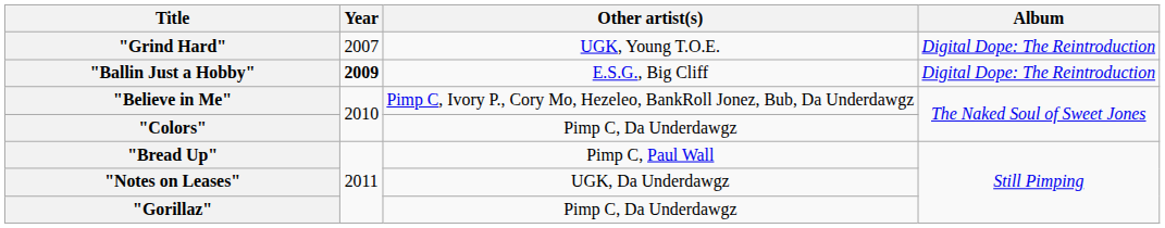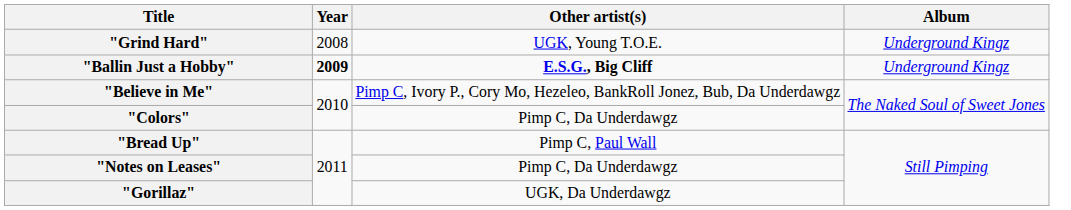"Grind Hard" | Year: 2007 -> 2008
"Grind Hard" | Album: Digital Dope: The Reintroduction -> Underground Kingz
"Ballin Just a Hobby" | Other artist(s): normal -> bold
"Ballin Just a Hobby" | Album: Digital Dope: The Reintroduction -> Underground Kingz
"Notes on Leases" | Other artist(s): UGK, Da Underdawgz -> Pimp C, Da Underdawgz
"Gorillaz" | Other artist(s): Pimp C, Da Underdawgz -> UGK, Da Underdawgz
